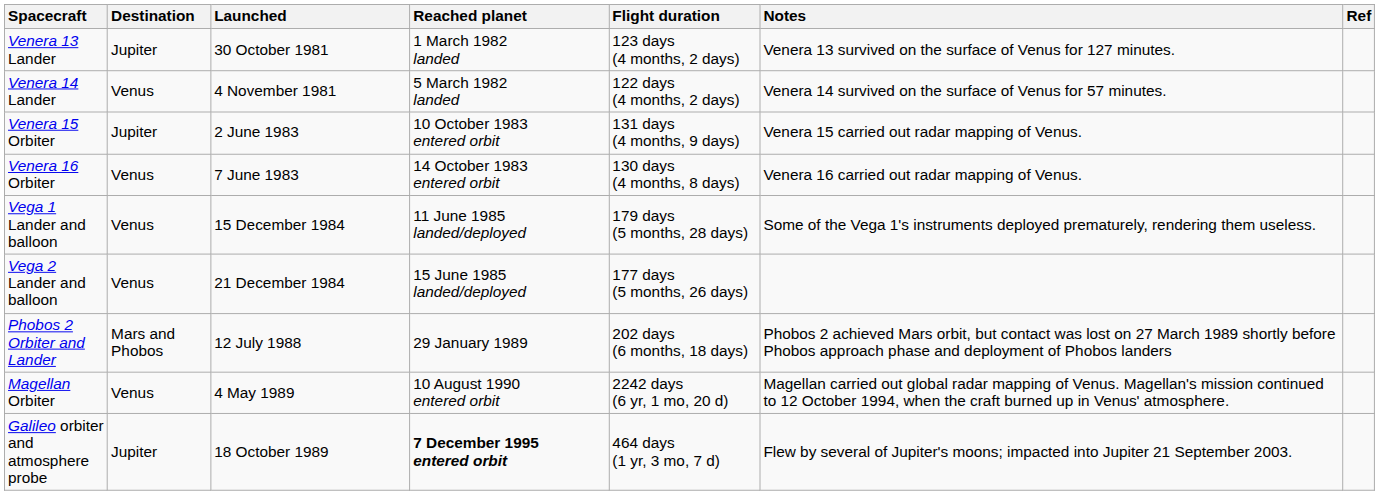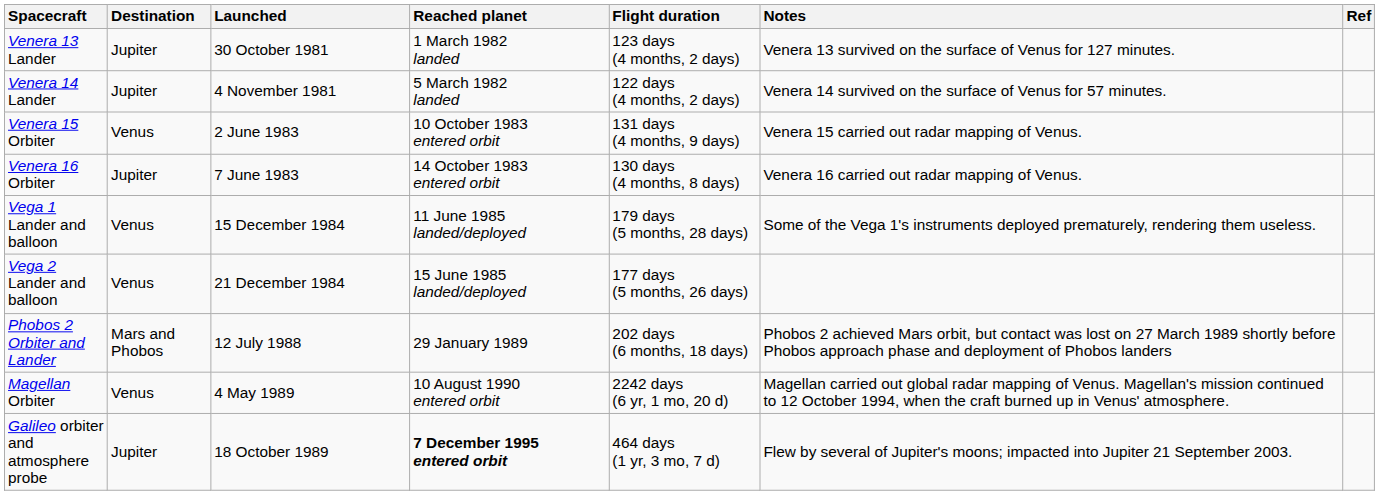Venera 14 Lander | Destination: Venus -> Jupiter
Venera 15 Orbiter | Destination: Jupiter -> Venus
Venera 16 Orbiter | Destination: Venus -> Jupiter
